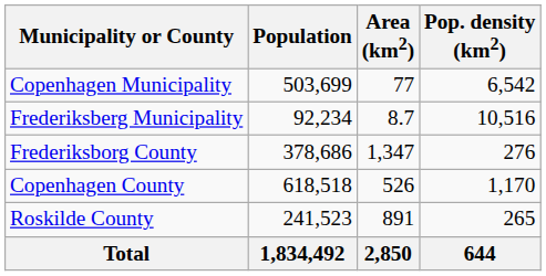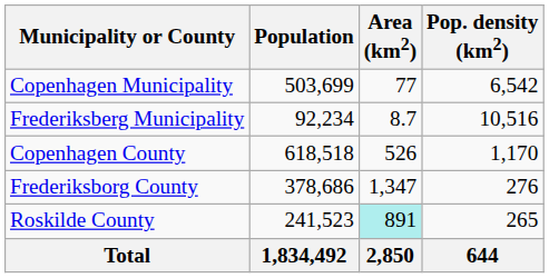rows swapped: Copenhagen County <-> Frederiksborg County
Roskilde County | Area (km2): no background -> paleturquoise background
